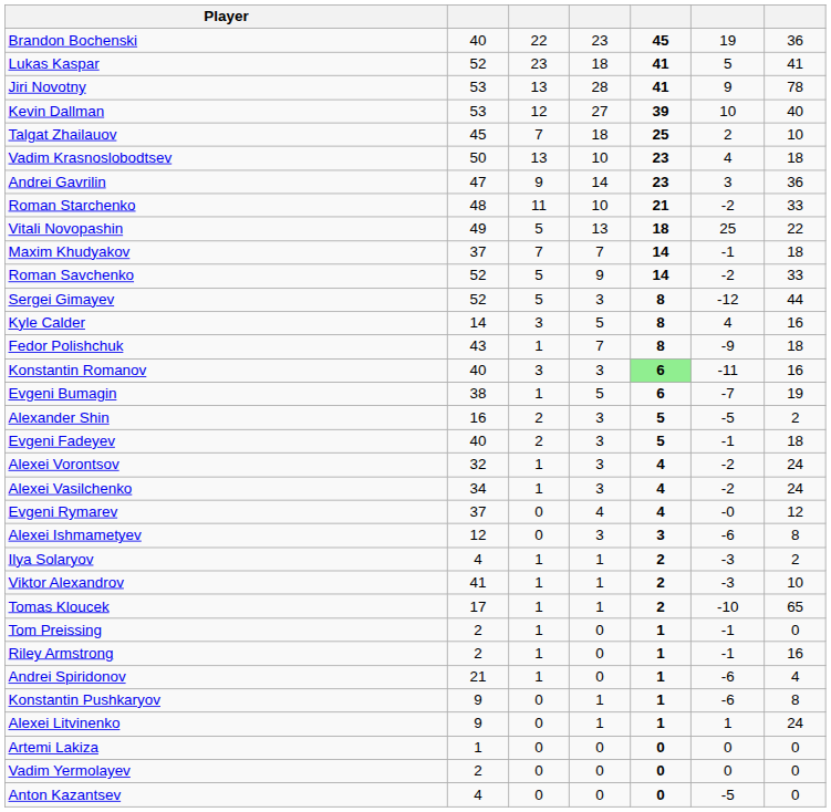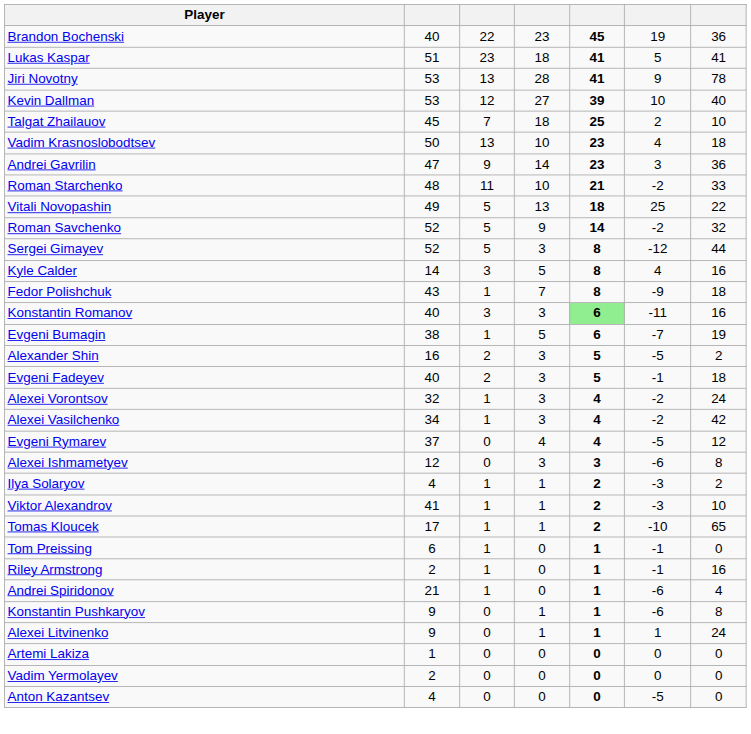Lukas Kaspar | column 2: 52 -> 51
- row: Maxim Khudyakov | 37 | 7 | 7 | 14 | -1 | 18
Roman Savchenko | column 7: 33 -> 32
Alexei Vasilchenko | column 7: 24 -> 42
Evgeni Rymarev | column 6: -0 -> -5
Tom Preissing | column 2: 2 -> 6
